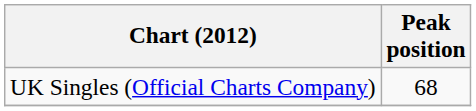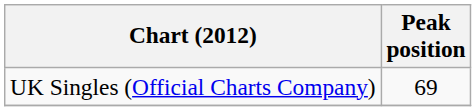UK Singles (Official Charts Company) | Peak position: 68 -> 69
